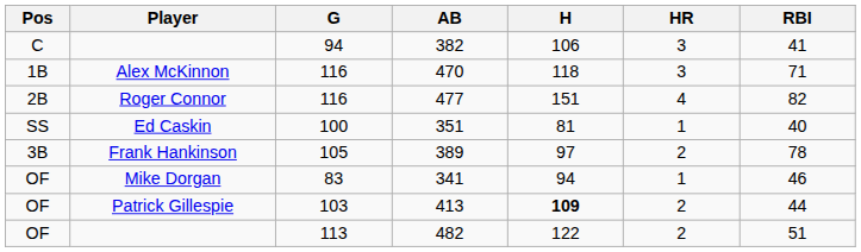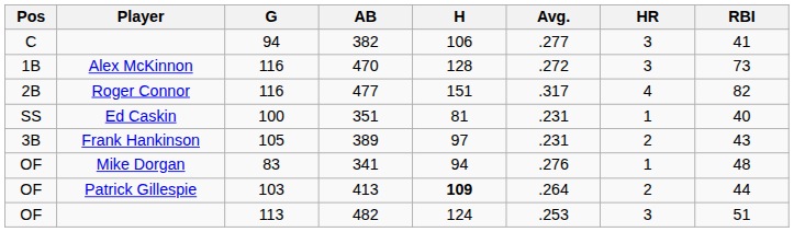+ column: Avg. | .277 | .272 | .317 | .231 | .231 | .276 | .264 | .253
470 | H: 118 -> 128
470 | RBI: 71 -> 73
389 | RBI: 78 -> 43
341 | RBI: 46 -> 48
482 | H: 122 -> 124
482 | HR: 2 -> 3
